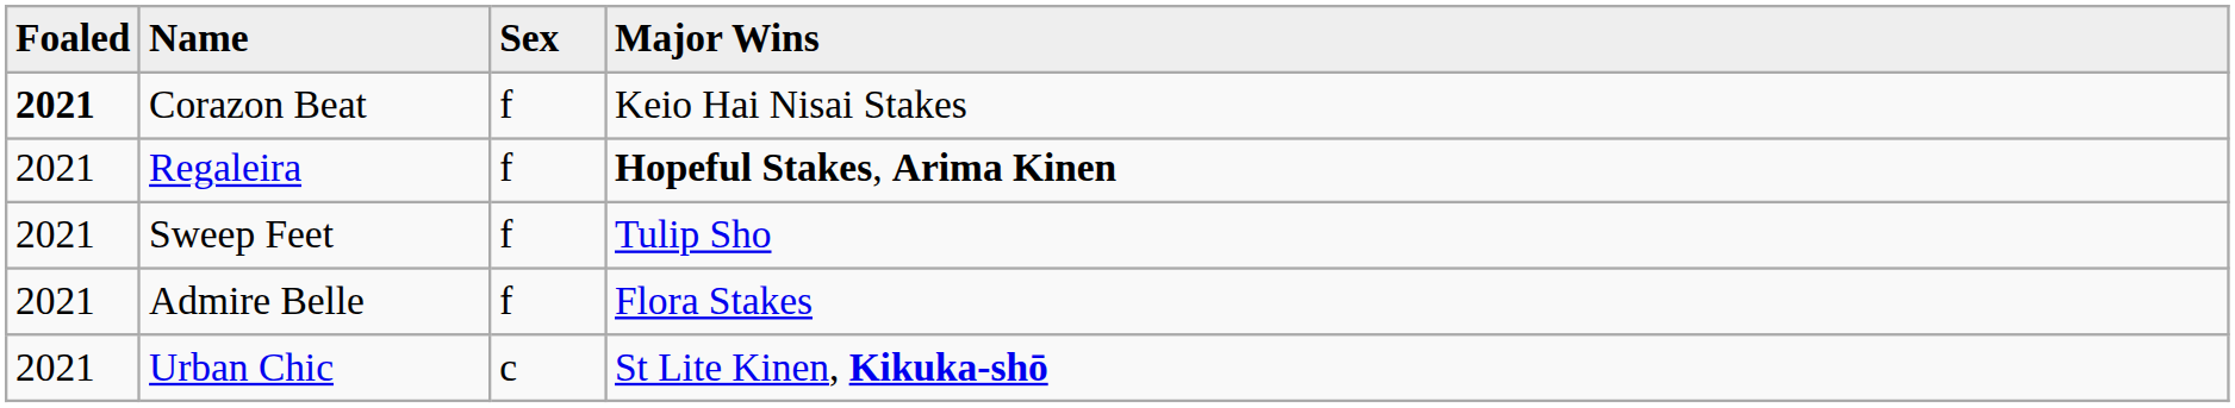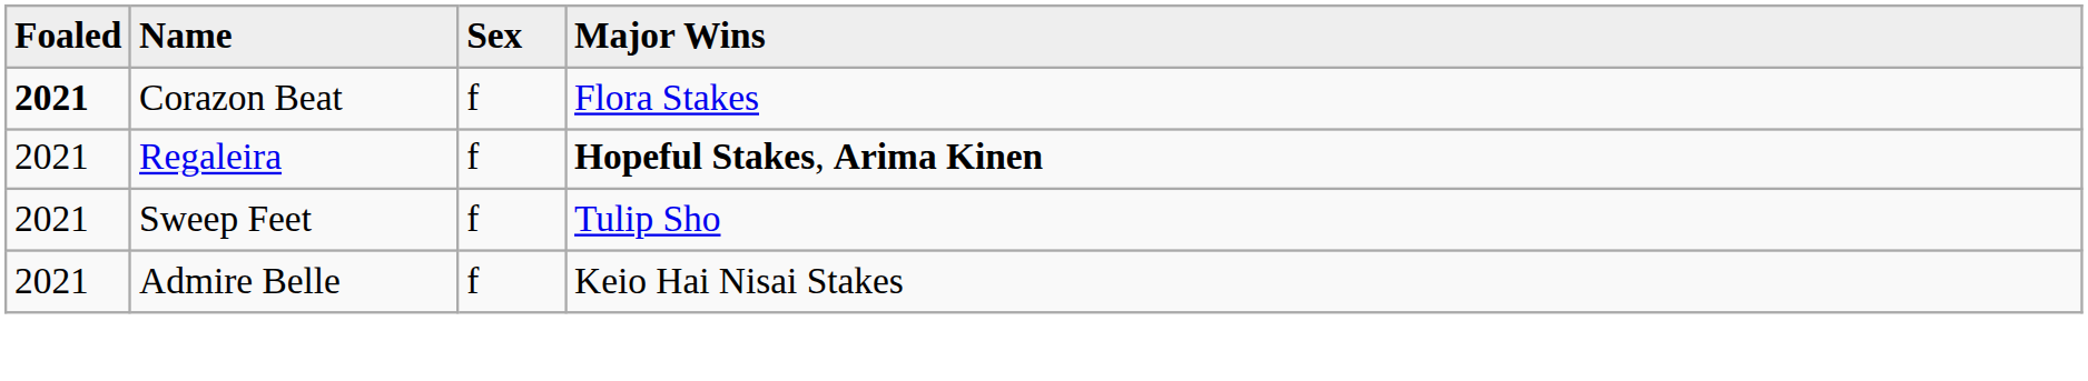Corazon Beat | Major Wins: Keio Hai Nisai Stakes -> Flora Stakes
Admire Belle | Major Wins: Flora Stakes -> Keio Hai Nisai Stakes
- row: 2021 | Urban Chic | c | St Lite Kinen, Kikuka-shō
